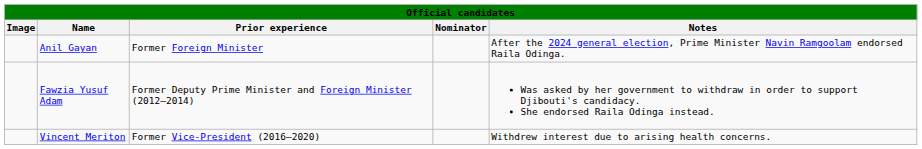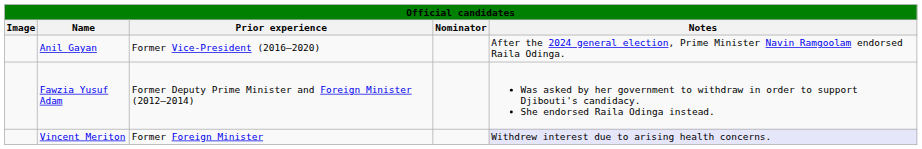Anil Gayan | Prior experience: Former Foreign Minister -> Former Vice-President (2016–2020)
Vincent Meriton | Prior experience: Former Vice-President (2016–2020) -> Former Foreign Minister
Vincent Meriton | Notes: no background -> lavender background
